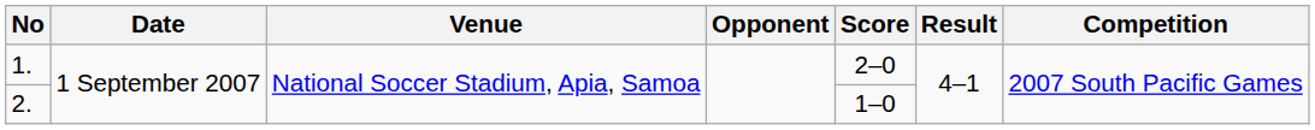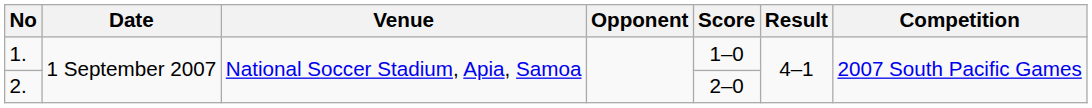1. | Score: 2–0 -> 1–0
2. | Score: 1–0 -> 2–0
